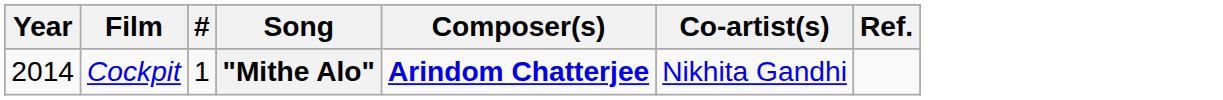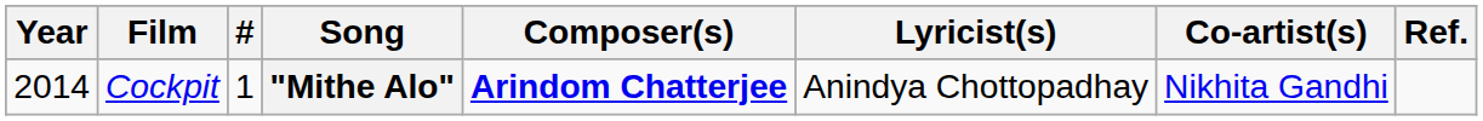+ column: Lyricist(s) | Anindya Chottopadhay
